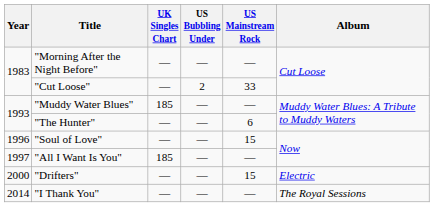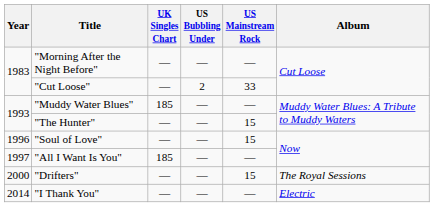"The Hunter" | US Mainstream Rock: 6 -> 15
"Drifters" | Album: Electric -> The Royal Sessions
"I Thank You" | Album: The Royal Sessions -> Electric
